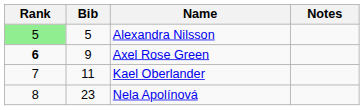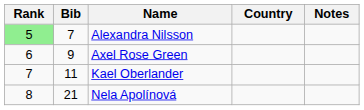+ column: Country
Alexandra Nilsson | Bib: 5 -> 7
Axel Rose Green | Rank: bold -> normal
Nela Apolínová | Bib: 23 -> 21
